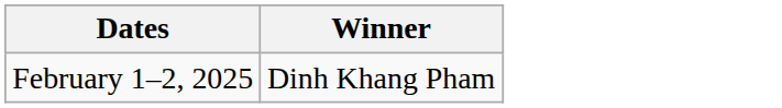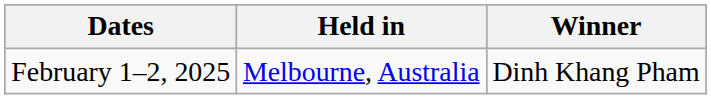+ column: Held in | Melbourne, Australia
